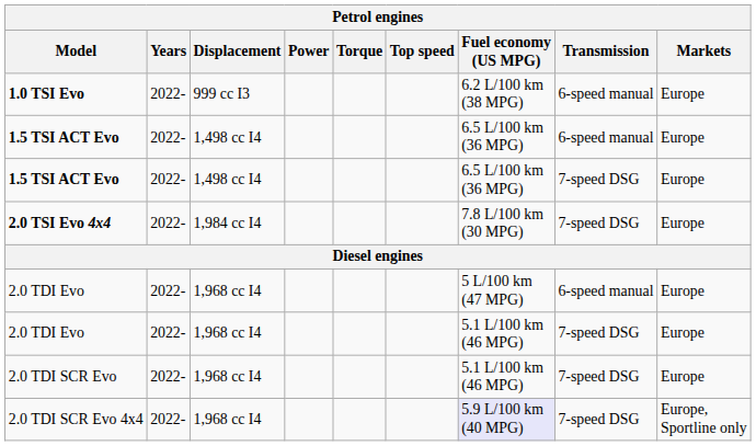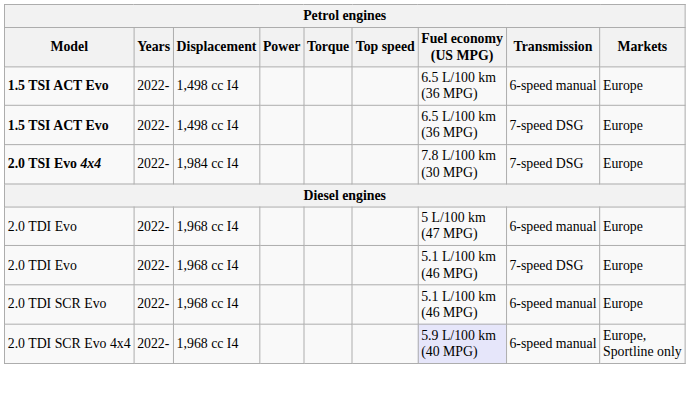- row: 1.0 TSI Evo | 2022- | 999 cc I3 | 6.2 L/100 km (38 MPG) | 6-speed manual | Europe
2.0 TDI SCR Evo | Transmission: 7-speed DSG -> 6-speed manual
2.0 TDI SCR Evo 4x4 | Transmission: 7-speed DSG -> 6-speed manual
